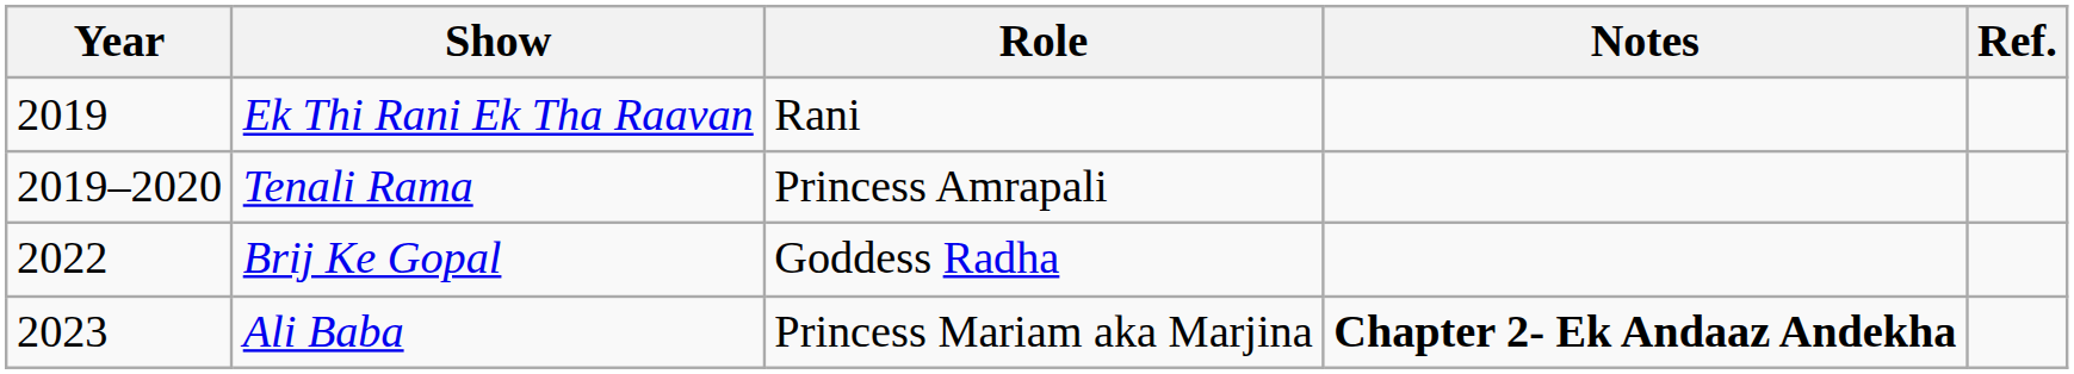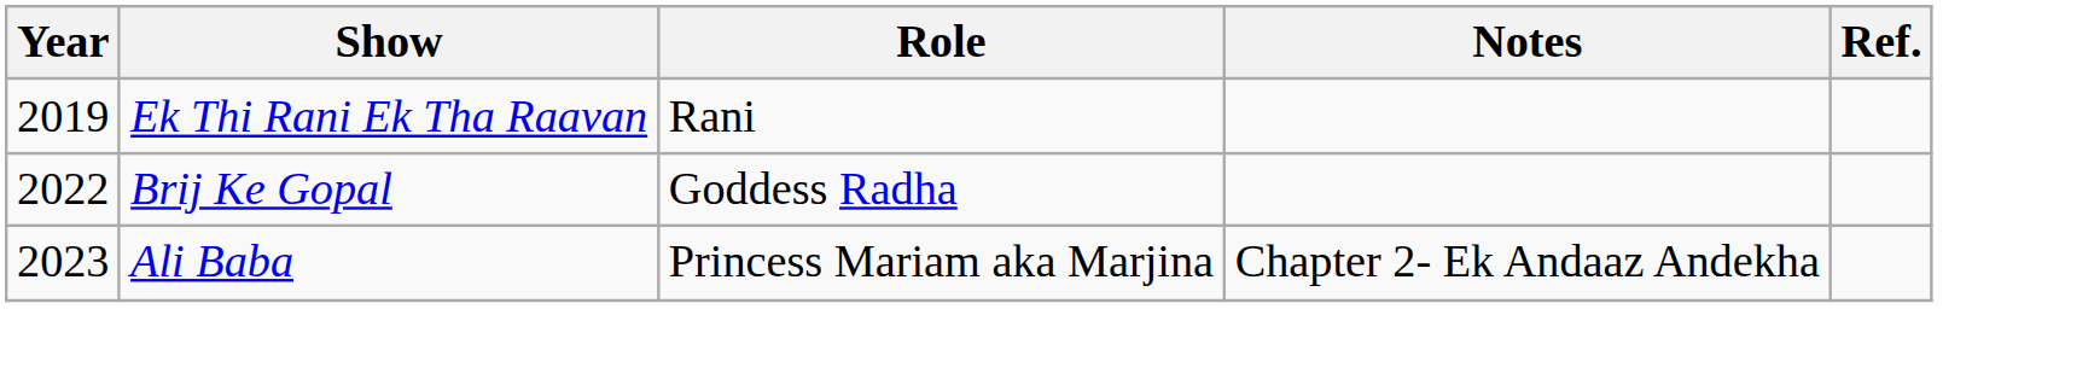- row: 2019–2020 | Tenali Rama | Princess Amrapali
Ali Baba | Notes: bold -> normal
